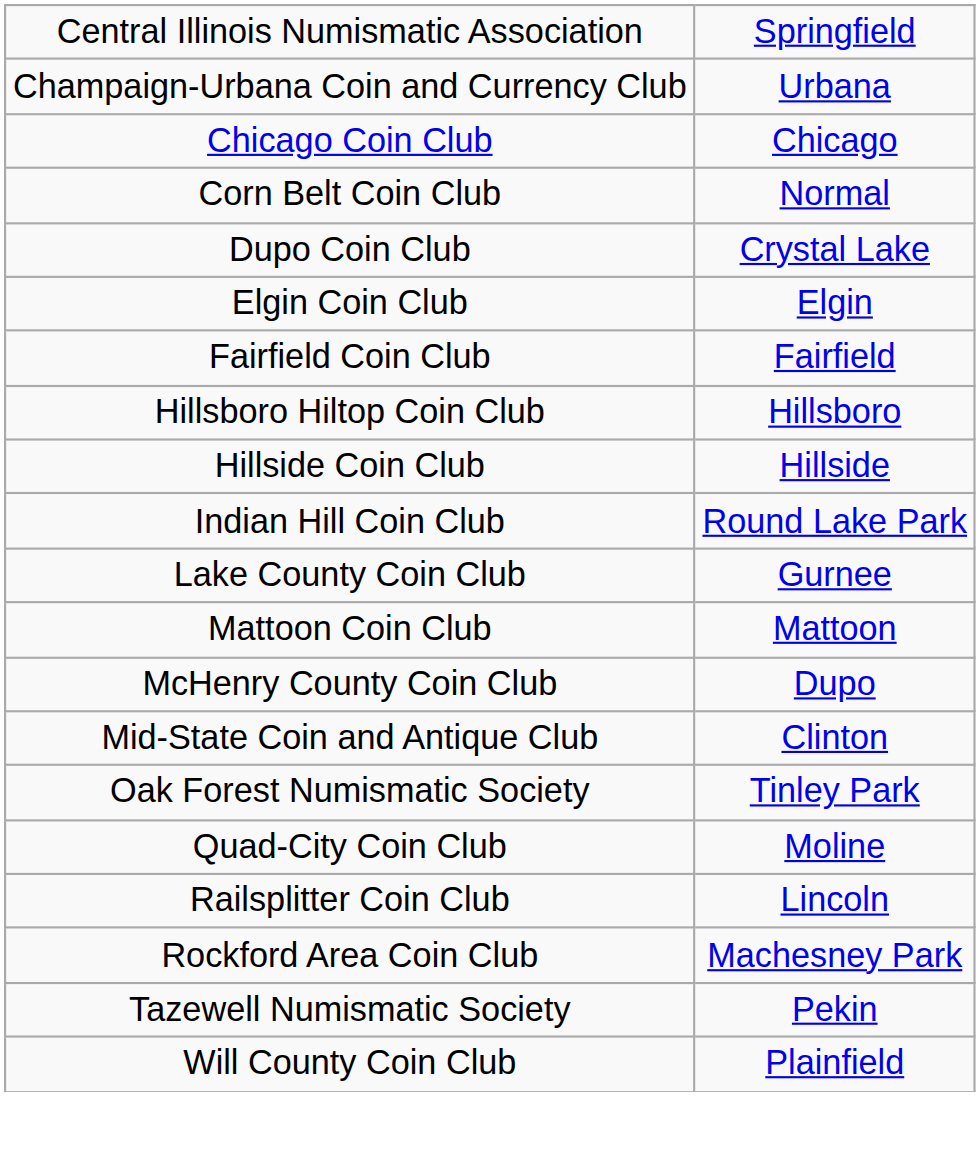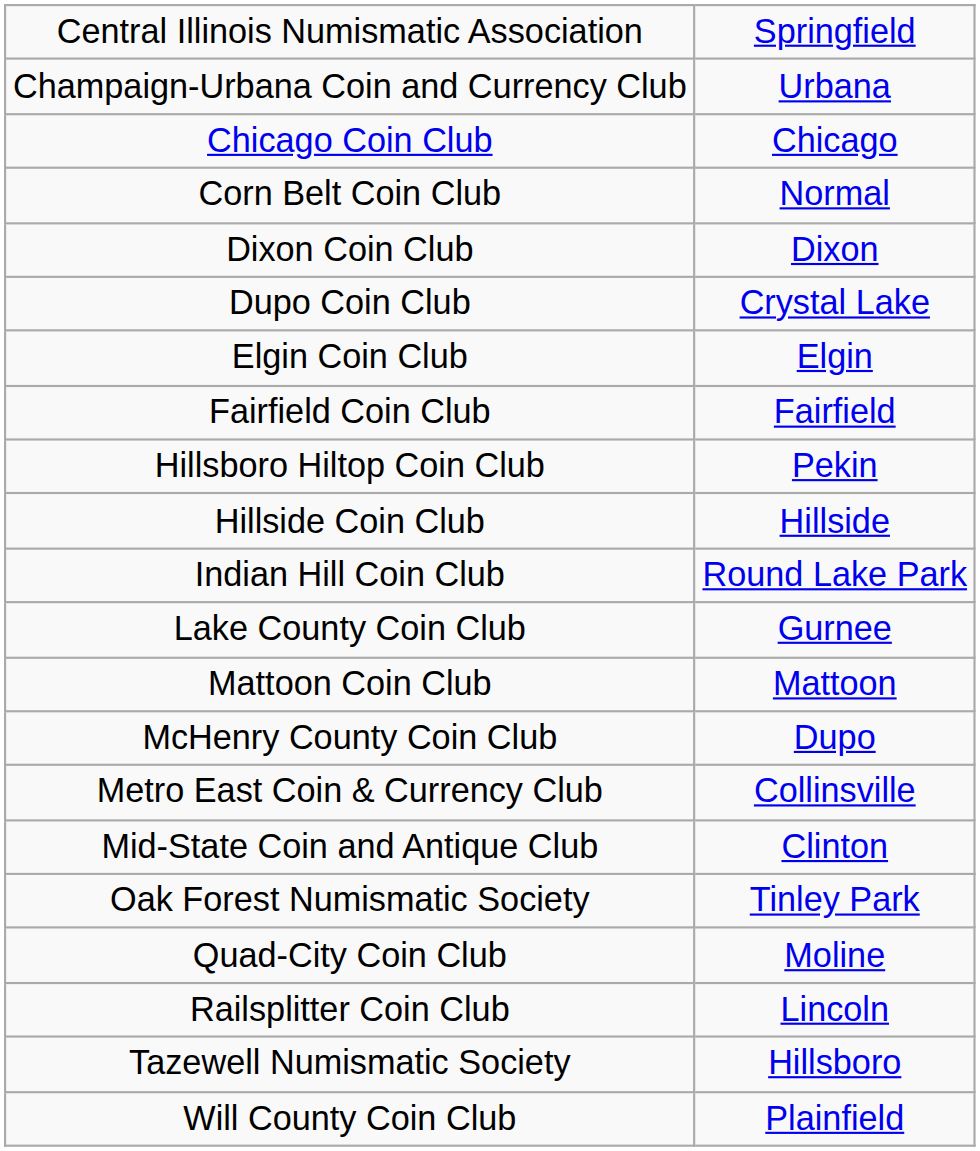+ row: Dixon Coin Club | Dixon
Hillsboro Hiltop Coin Club | column 2: Hillsboro -> Pekin
+ row: Metro East Coin & Currency Club | Collinsville
- row: Rockford Area Coin Club | Machesney Park
Tazewell Numismatic Society | column 2: Pekin -> Hillsboro
